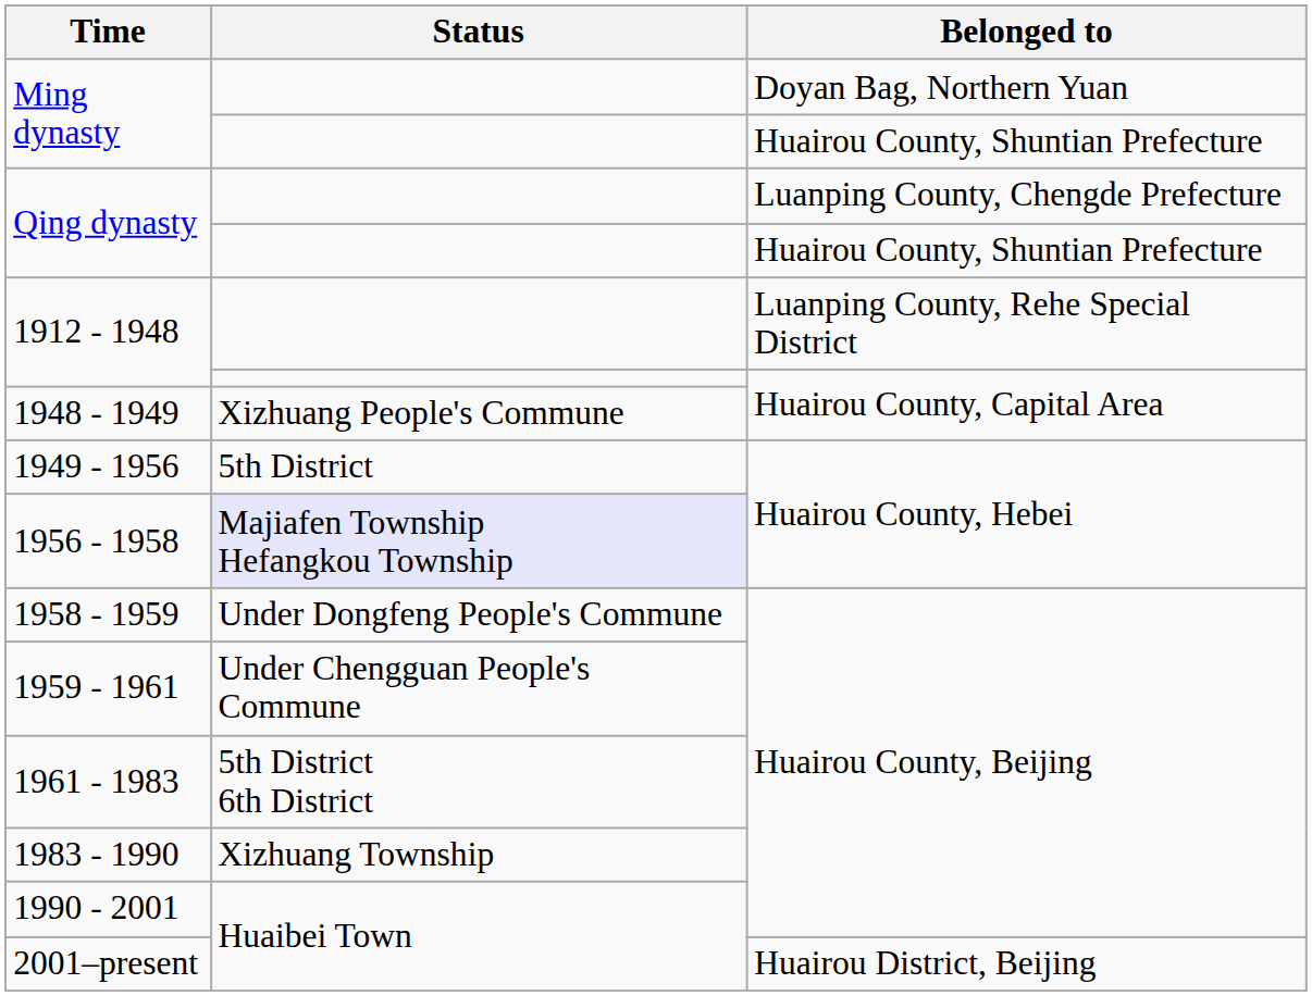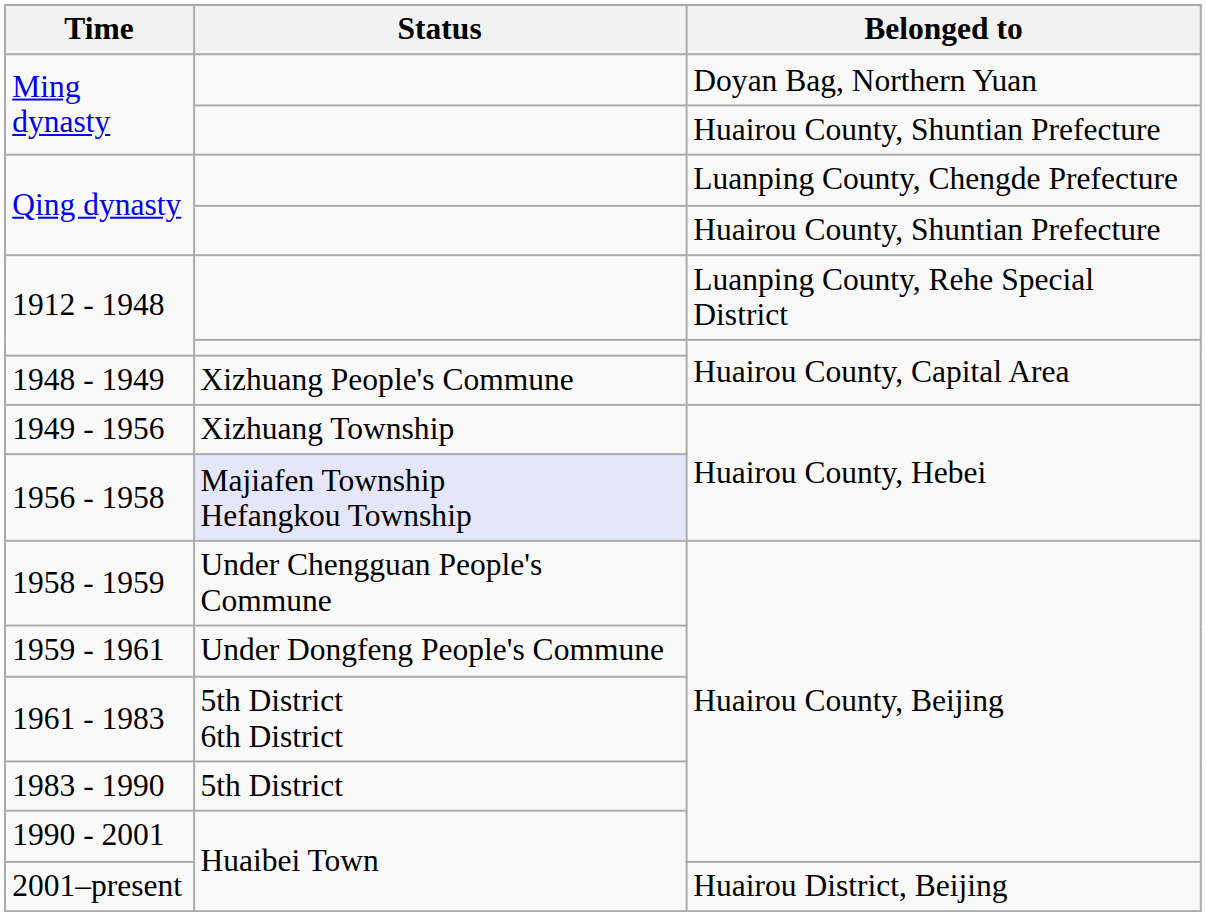1949 - 1956 | Status: 5th District -> Xizhuang Township
1958 - 1959 | Status: Under Dongfeng People's Commune -> Under Chengguan People's Commune
1959 - 1961 | Status: Under Chengguan People's Commune -> Under Dongfeng People's Commune
1983 - 1990 | Status: Xizhuang Township -> 5th District
